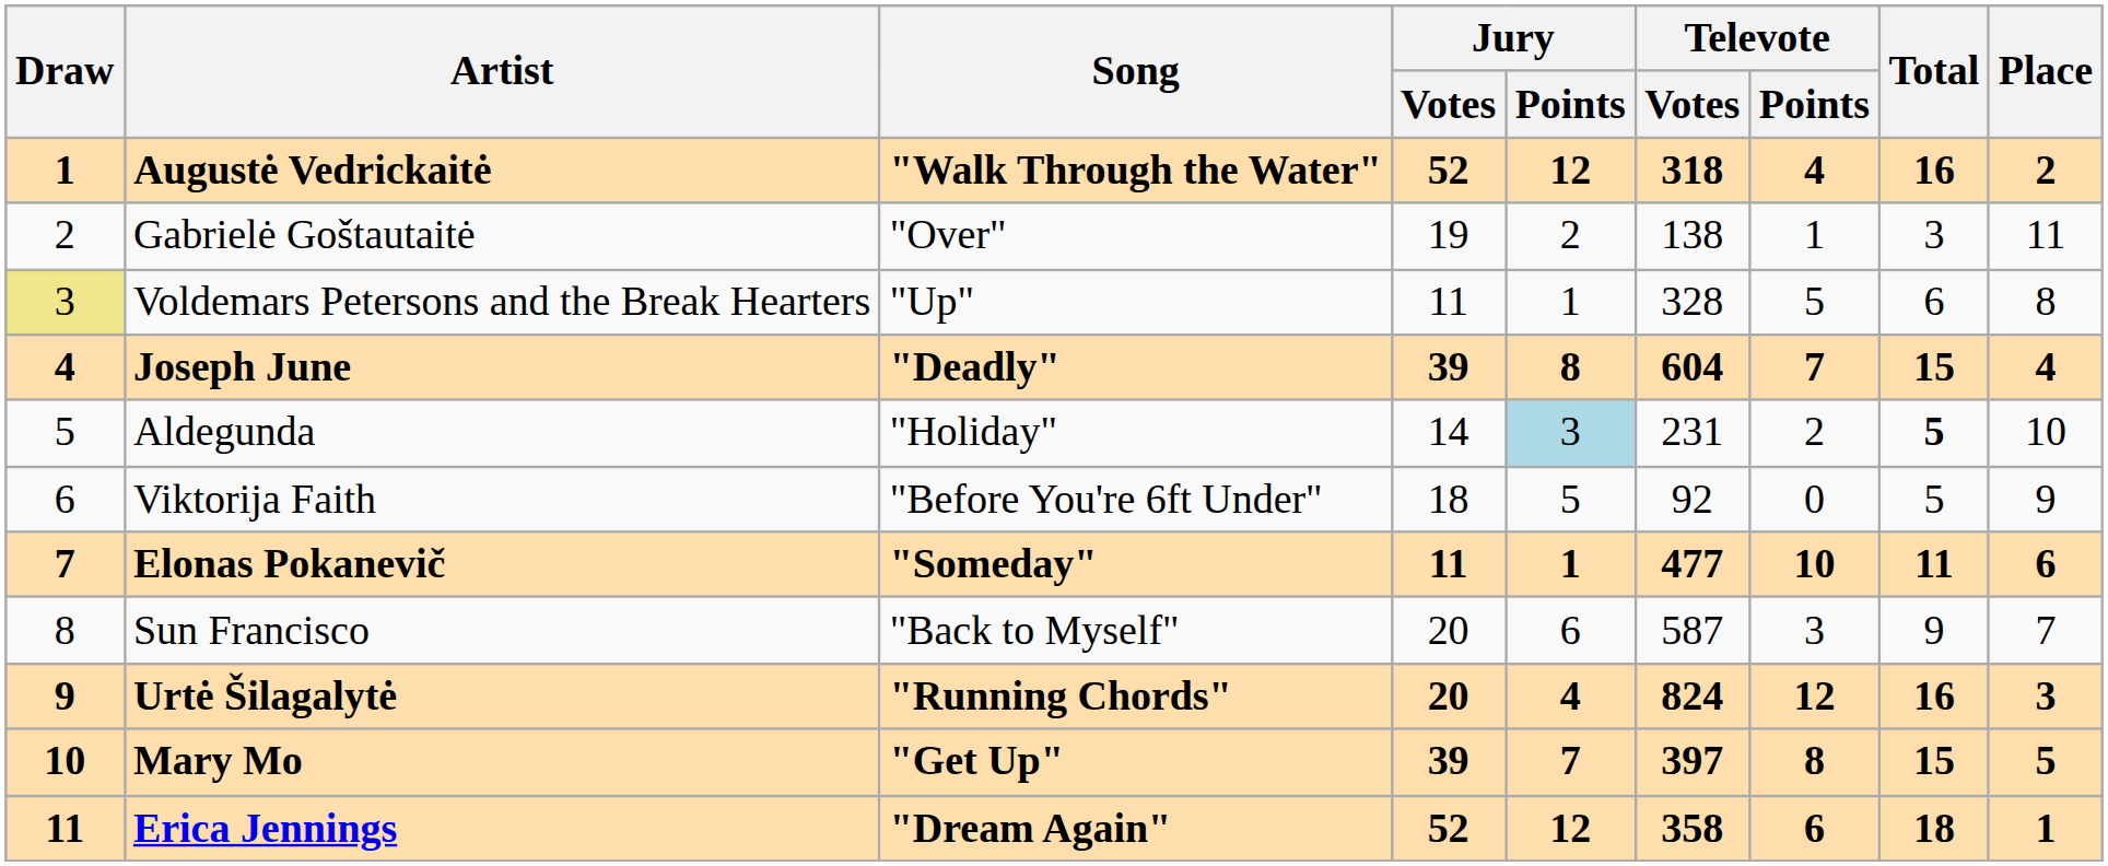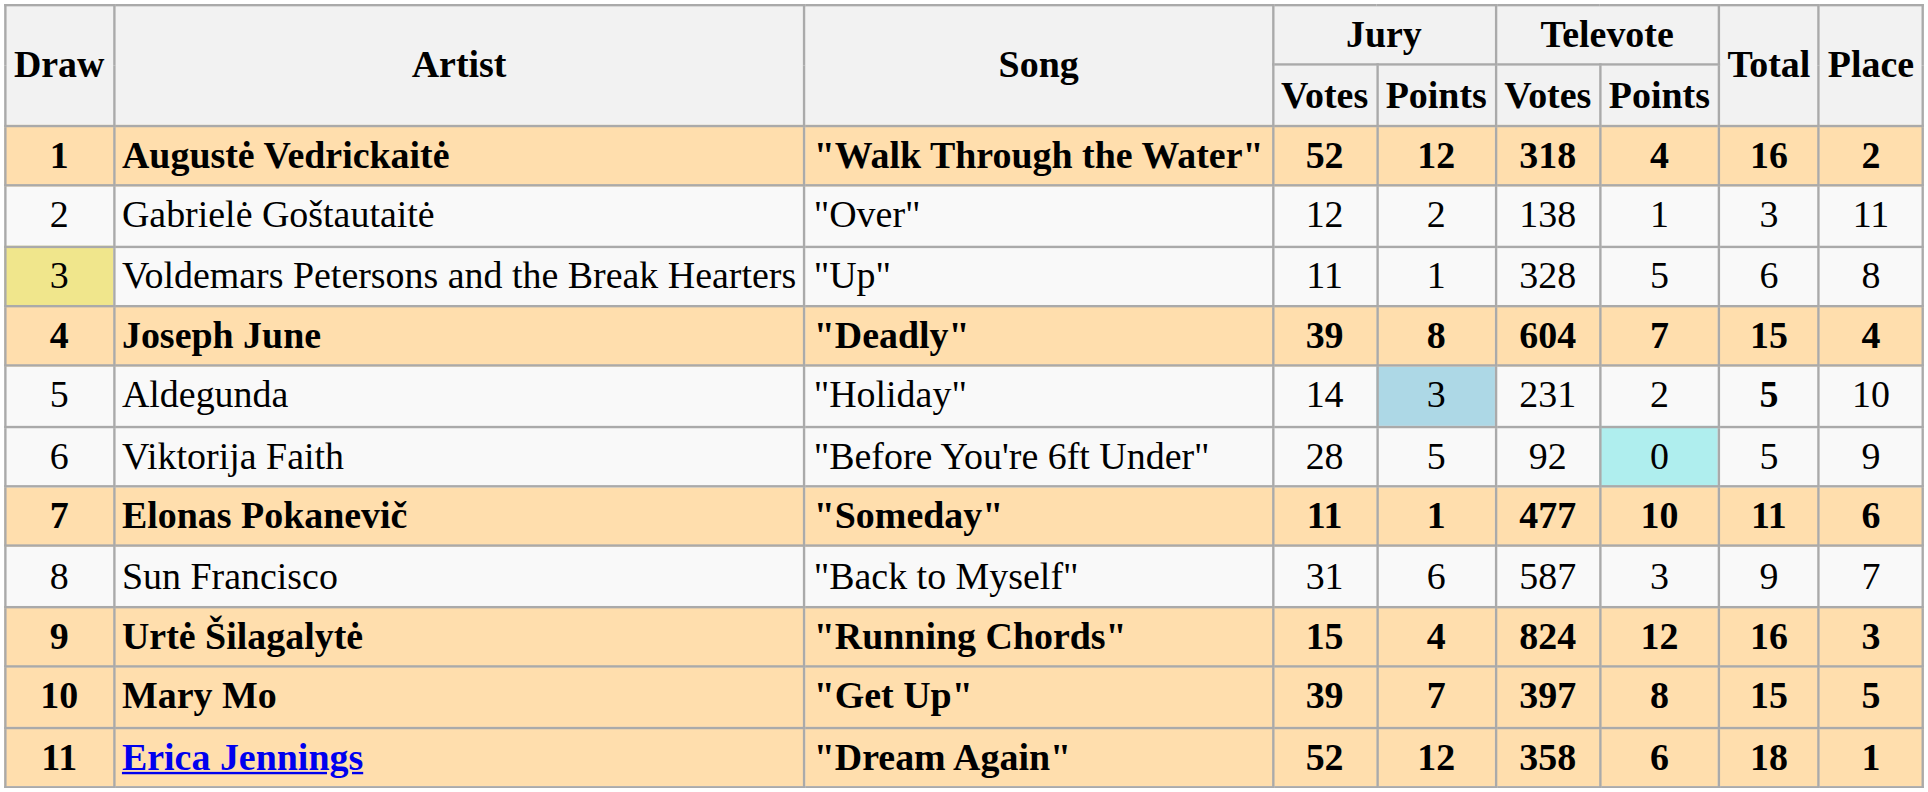Gabrielė Goštautaitė | Jury / Votes: 19 -> 12
Viktorija Faith | Jury / Votes: 18 -> 28
Viktorija Faith | Televote / Points: no background -> paleturquoise background
Sun Francisco | Jury / Votes: 20 -> 31
Urtė Šilagalytė | Jury / Votes: 20 -> 15
